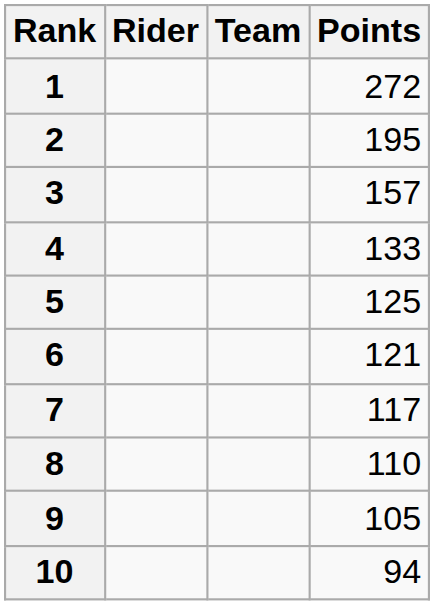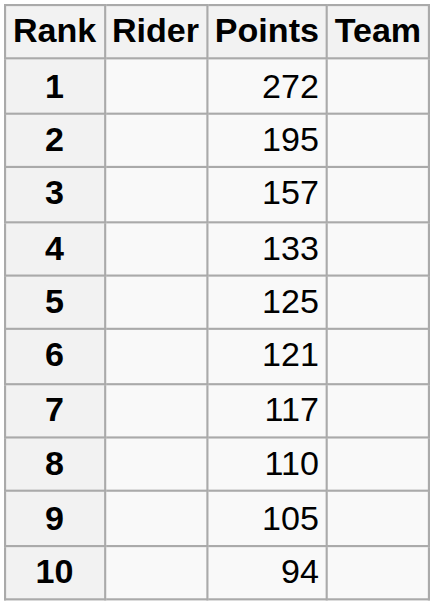columns swapped: Team <-> Points
